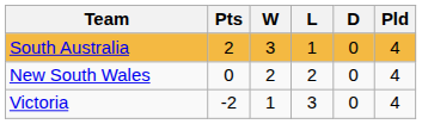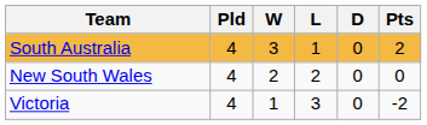columns swapped: Pld <-> Pts
